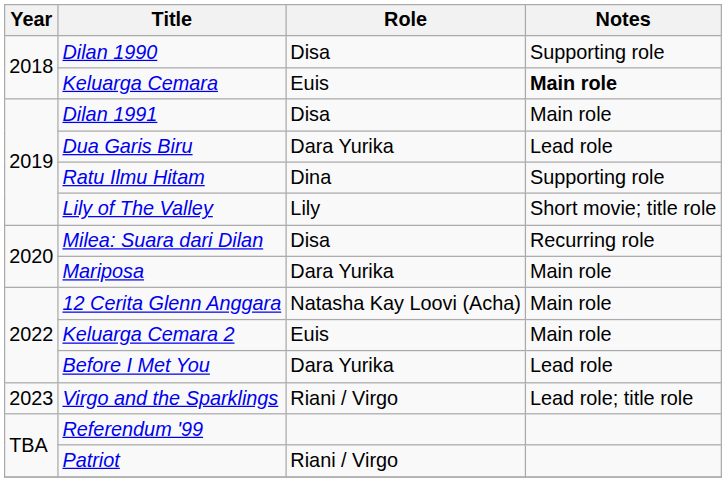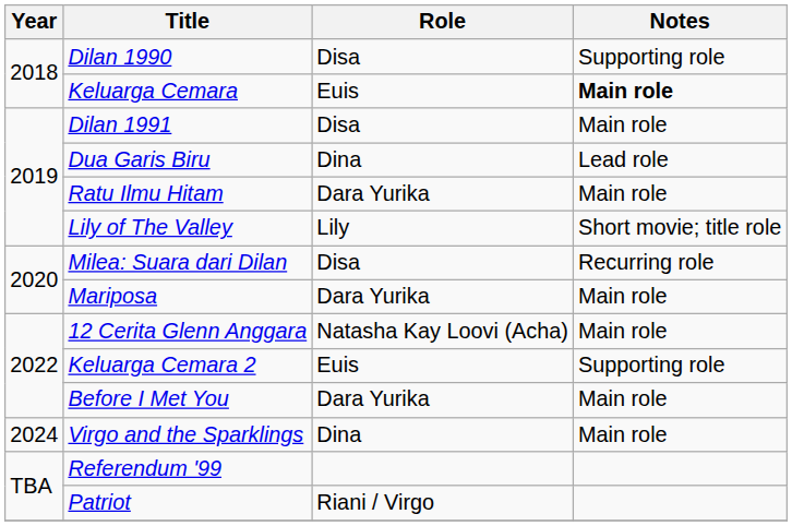Dua Garis Biru | Role: Dara Yurika -> Dina
Ratu Ilmu Hitam | Role: Dina -> Dara Yurika
Ratu Ilmu Hitam | Notes: Supporting role -> Main role
Keluarga Cemara 2 | Notes: Main role -> Supporting role
Before I Met You | Notes: Lead role -> Main role
Virgo and the Sparklings | Year: 2023 -> 2024
Virgo and the Sparklings | Role: Riani / Virgo -> Dina
Virgo and the Sparklings | Notes: Lead role; title role -> Main role
